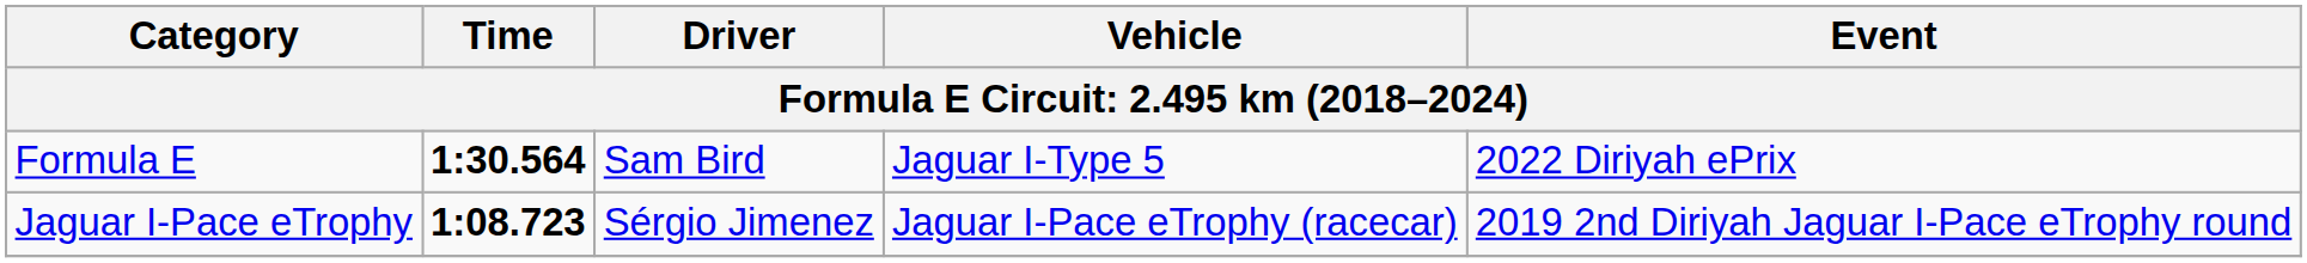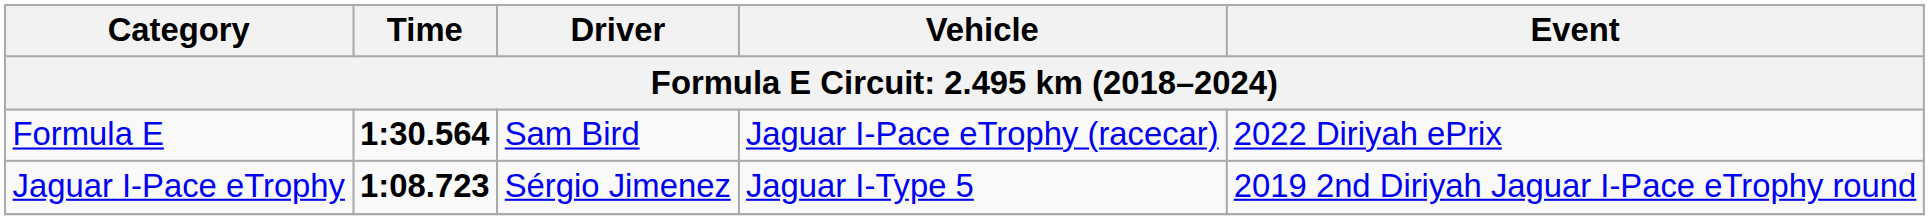Formula E | Vehicle: Jaguar I-Type 5 -> Jaguar I-Pace eTrophy (racecar)
Jaguar I-Pace eTrophy | Vehicle: Jaguar I-Pace eTrophy (racecar) -> Jaguar I-Type 5
